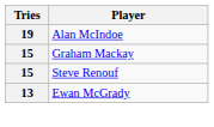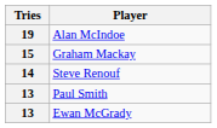Steve Renouf | Tries: 15 -> 14
+ row: 13 | Paul Smith
